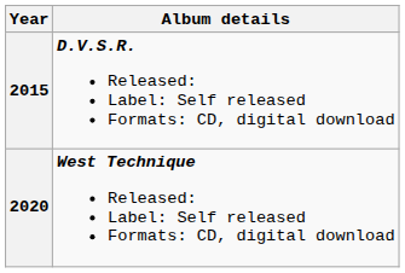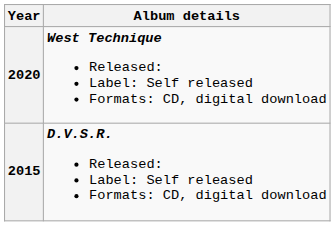rows swapped: 2015 <-> 2020
